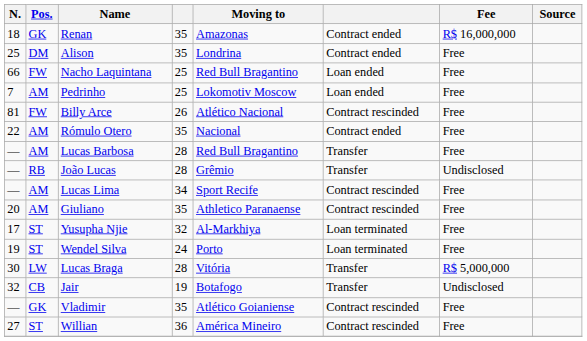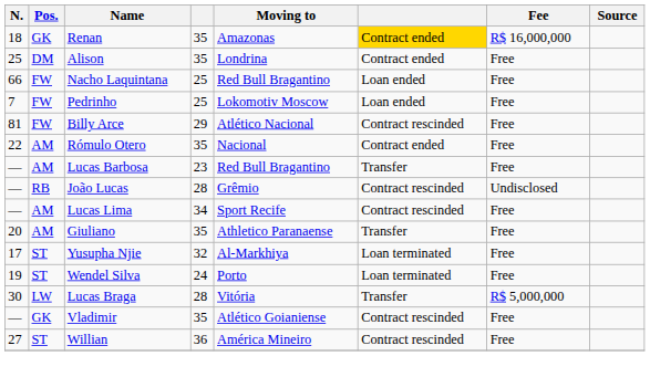Renan | column 6: no background -> gold background
Pedrinho | Pos.: AM -> FW
Billy Arce | column 4: 26 -> 29
Lucas Barbosa | column 4: 28 -> 23
João Lucas | column 6: Transfer -> Contract rescinded
Giuliano | column 6: Contract rescinded -> Transfer
- row: 32 | CB | Jair | 19 | Botafogo | Transfer | Undisclosed
